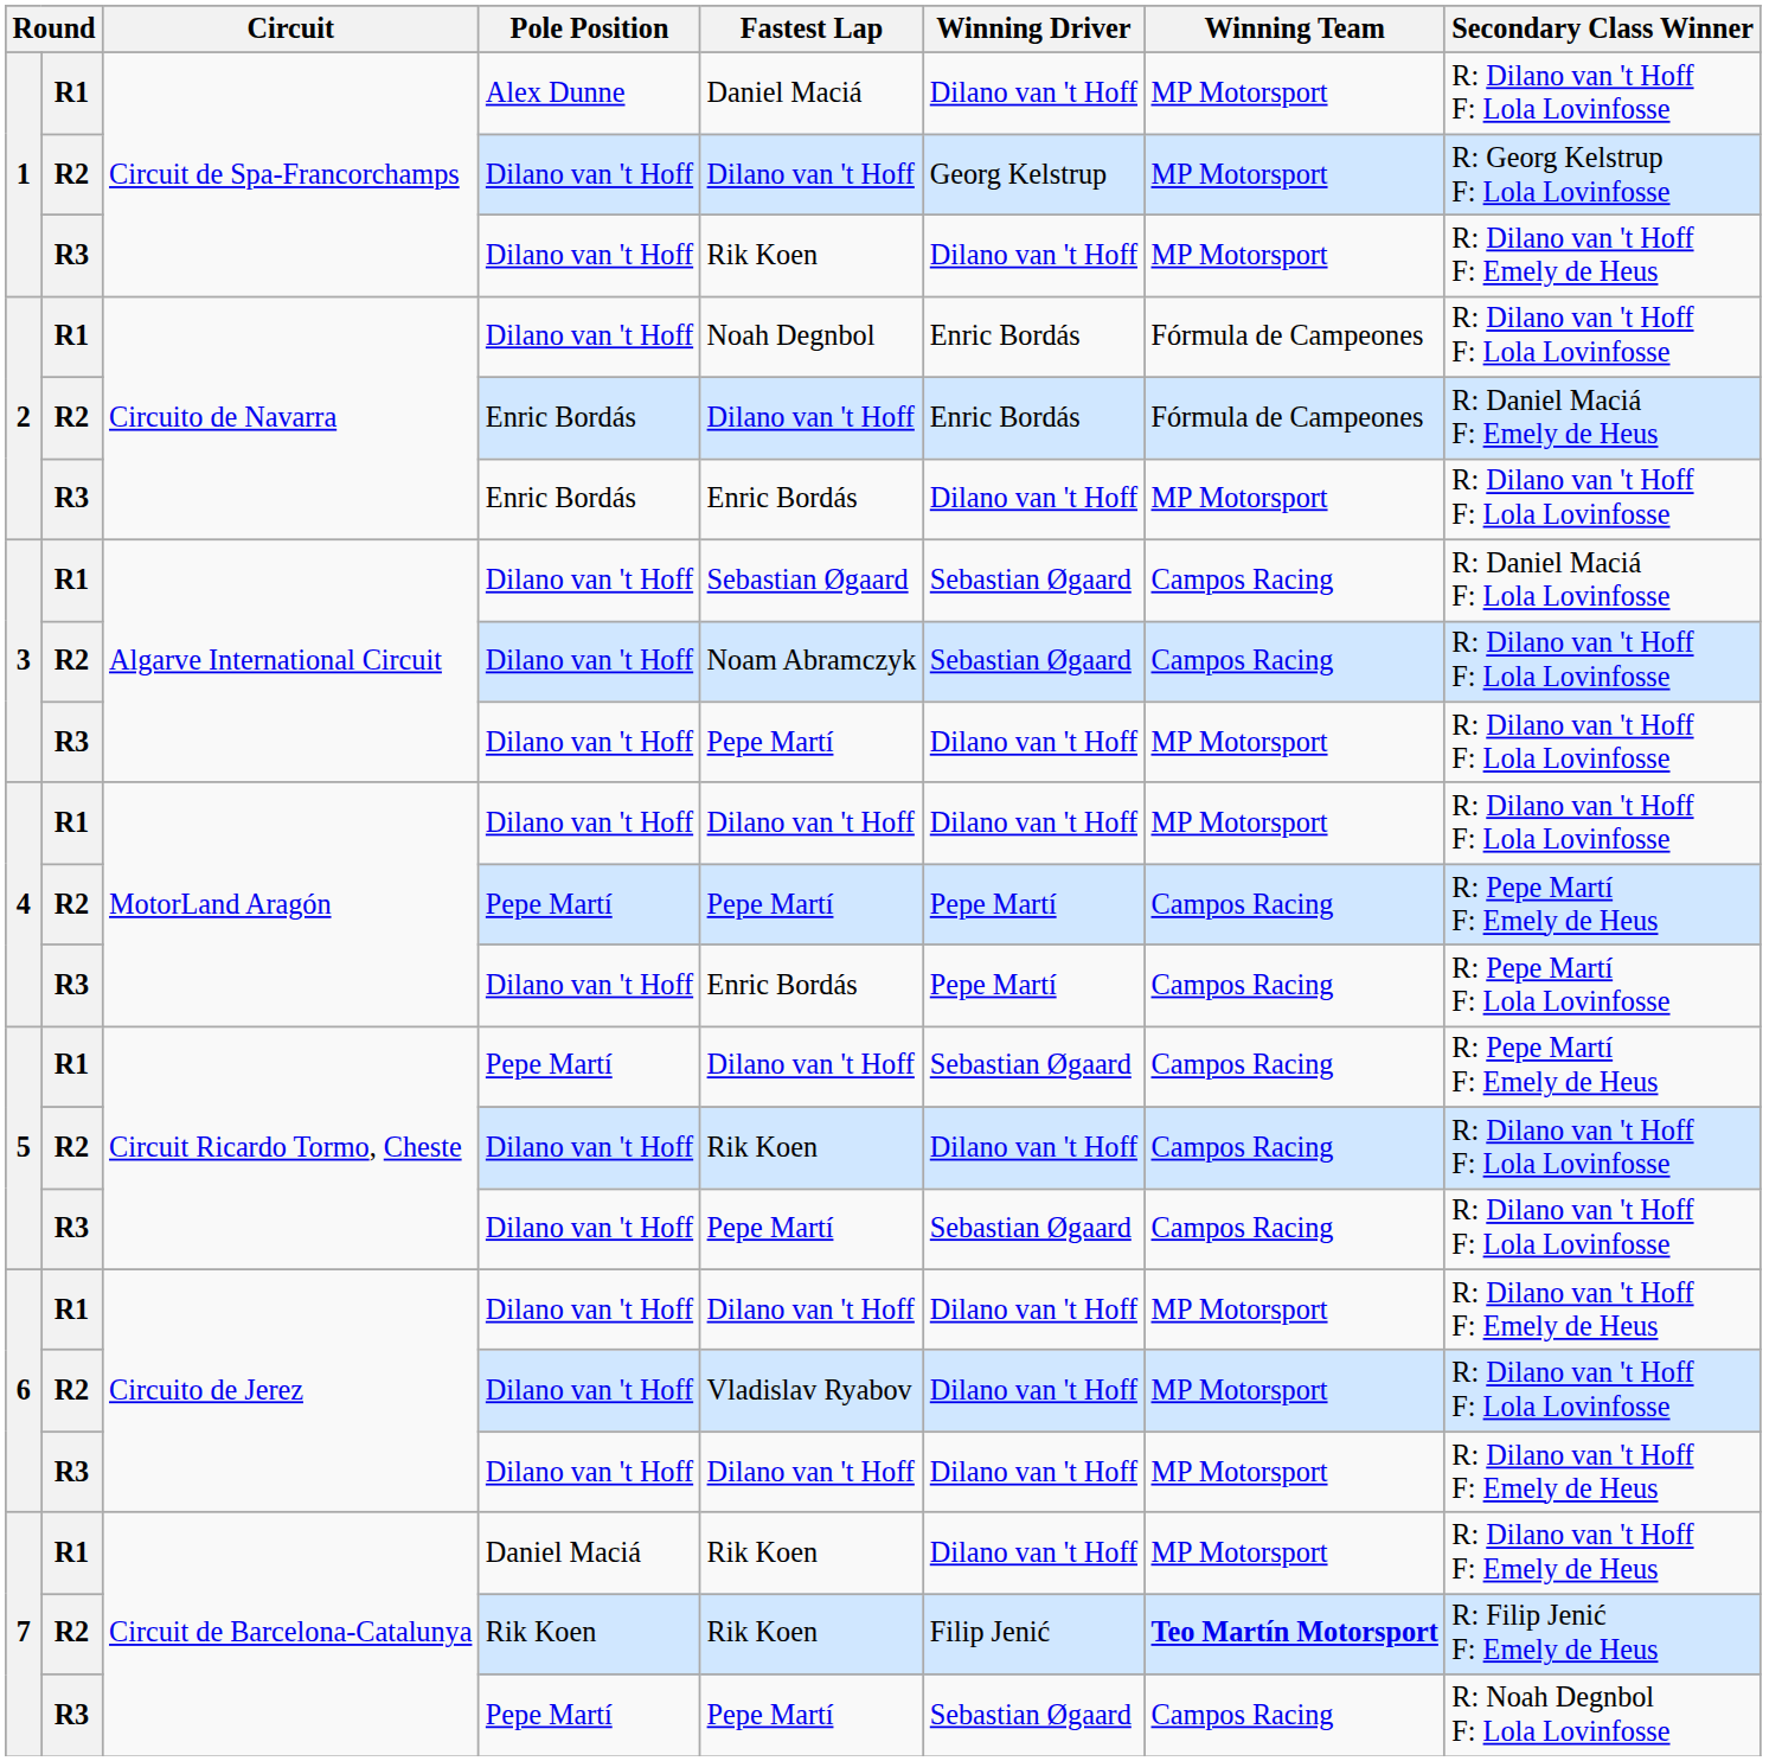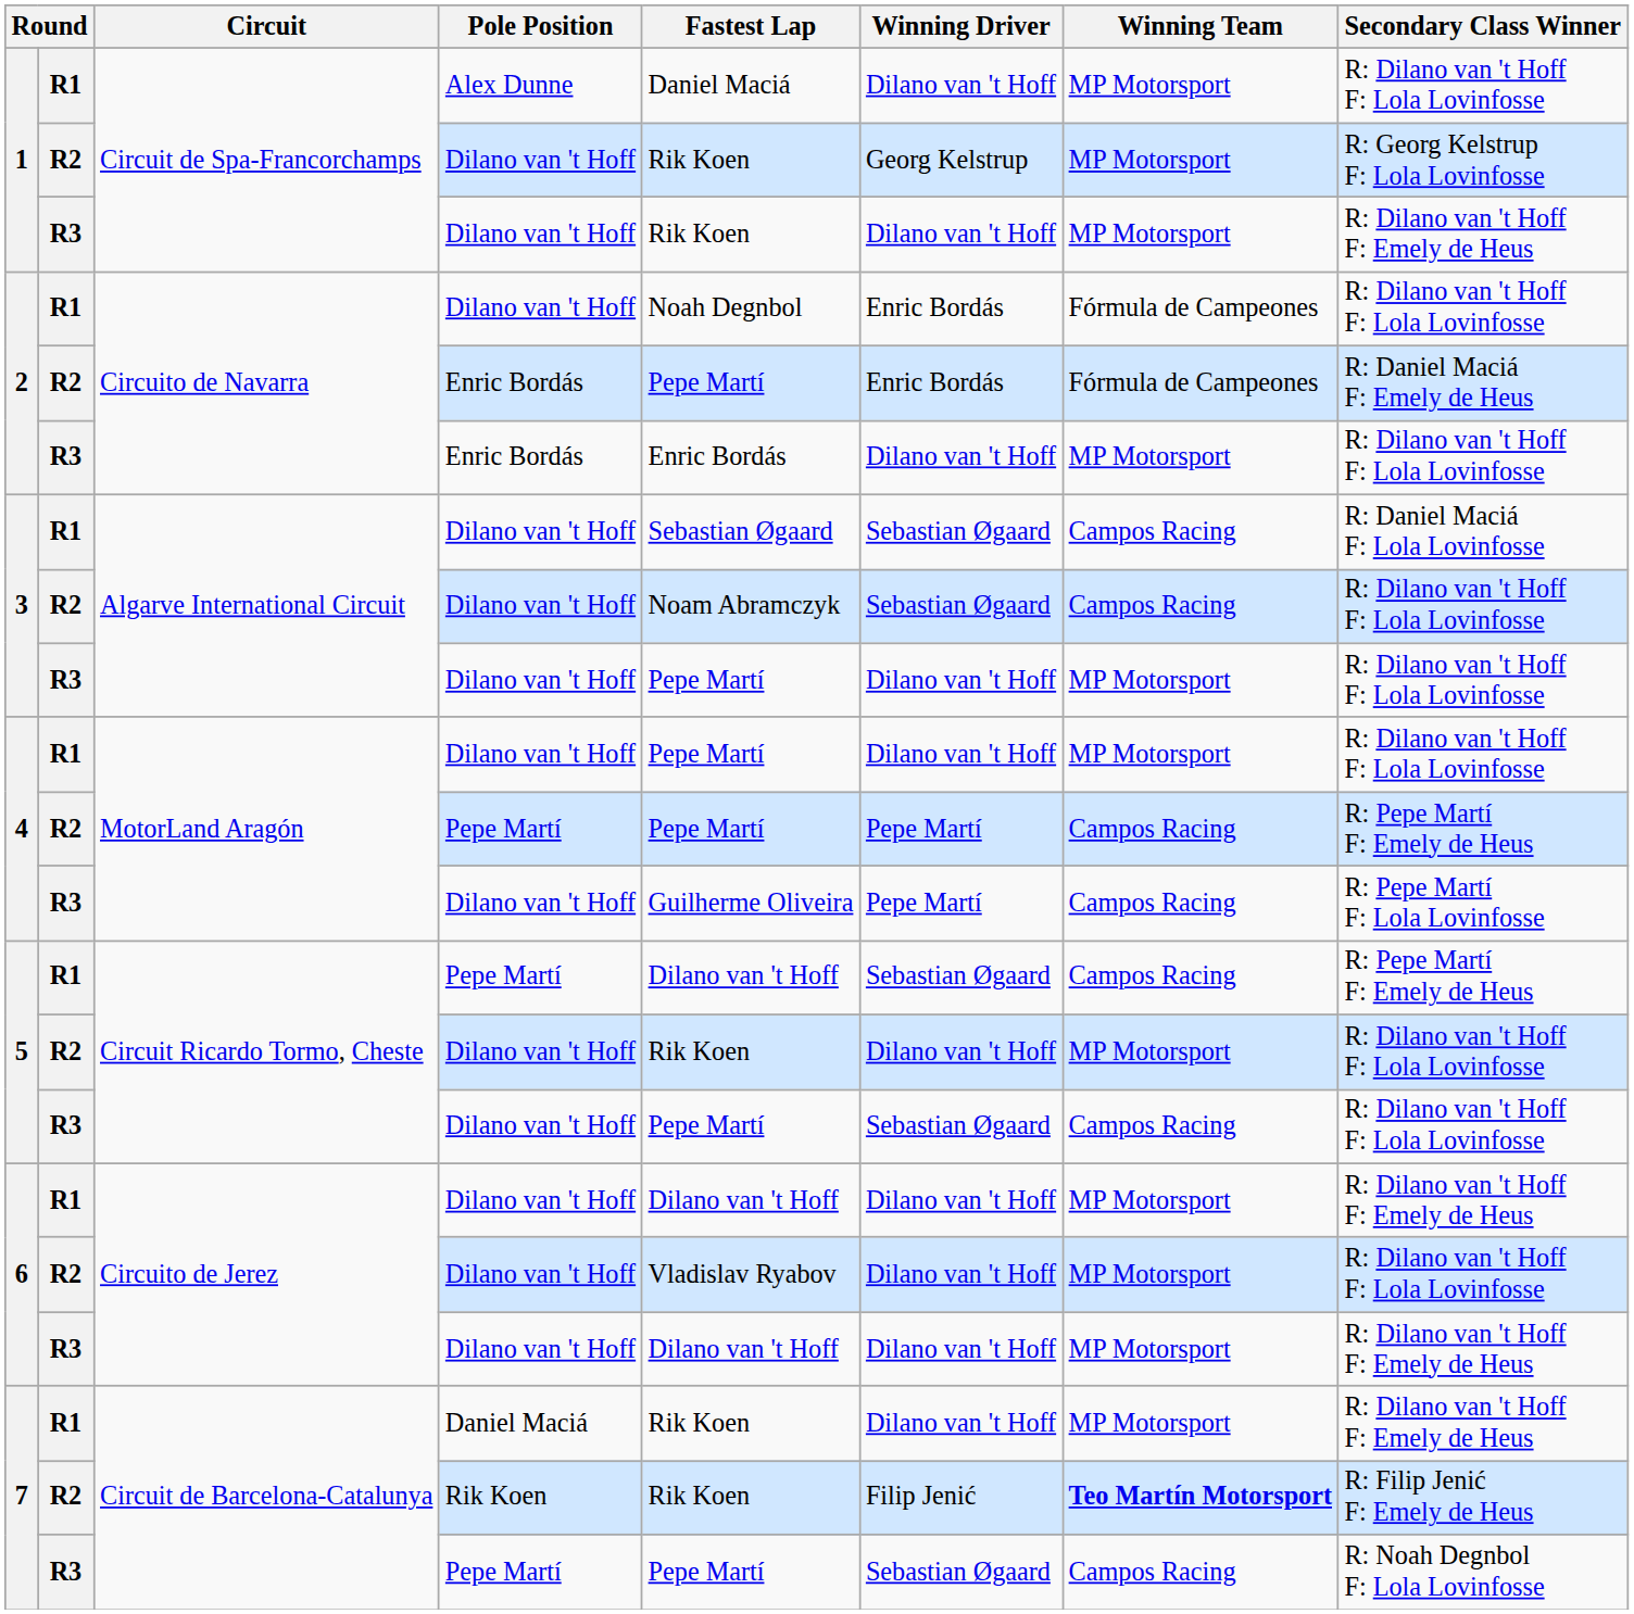1 / R2 | Fastest Lap: Dilano van 't Hoff -> Rik Koen
2 / R2 | Fastest Lap: Dilano van 't Hoff -> Pepe Martí
4 / R1 | Fastest Lap: Dilano van 't Hoff -> Pepe Martí
4 / R3 | Fastest Lap: Enric Bordás -> Guilherme Oliveira
5 / R2 | Winning Team: Campos Racing -> MP Motorsport
